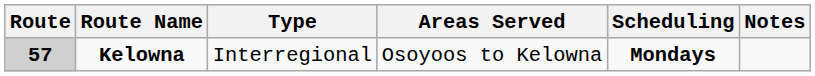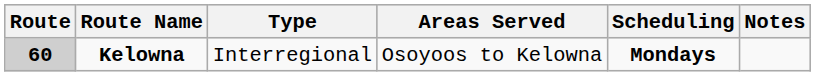Kelowna | Route: 57 -> 60
